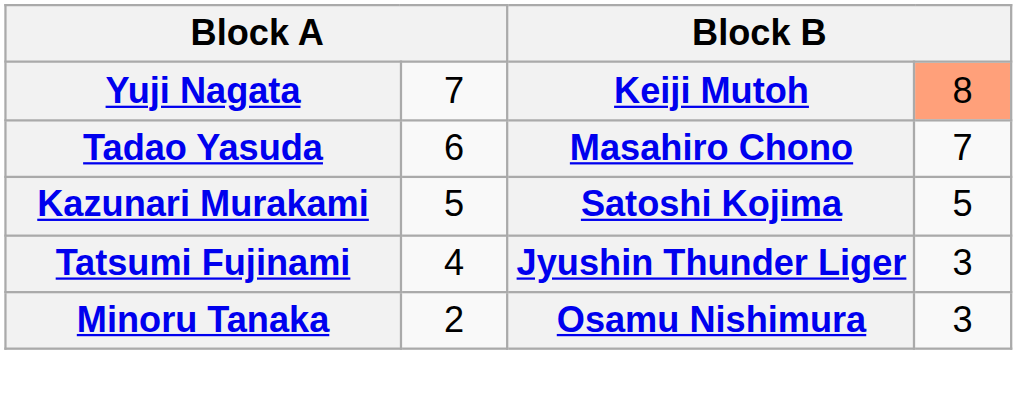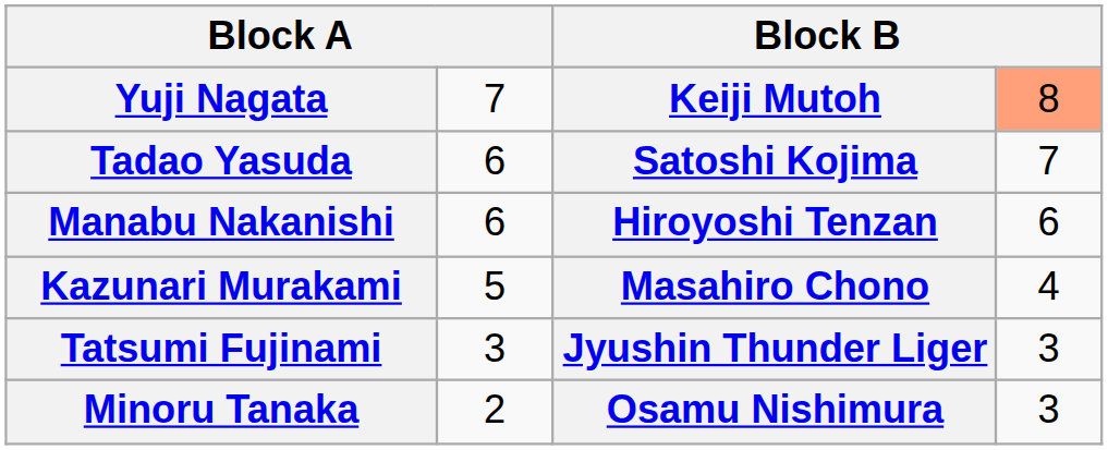Tadao Yasuda | column 3: Masahiro Chono -> Satoshi Kojima
+ row: Manabu Nakanishi | 6 | Hiroyoshi Tenzan | 6
Kazunari Murakami | column 3: Satoshi Kojima -> Masahiro Chono
Kazunari Murakami | column 4: 5 -> 4
Tatsumi Fujinami | column 2: 4 -> 3
